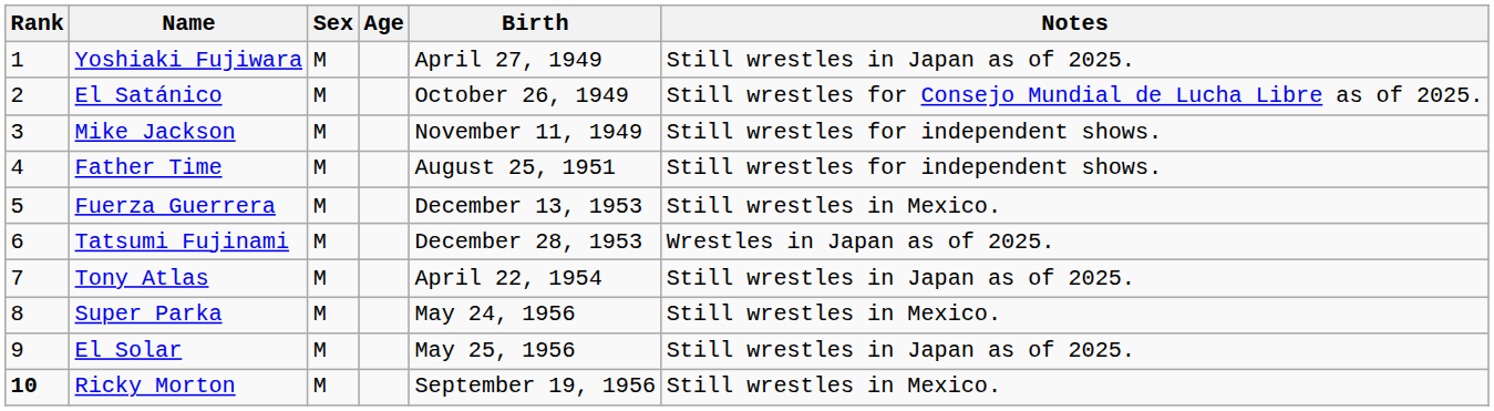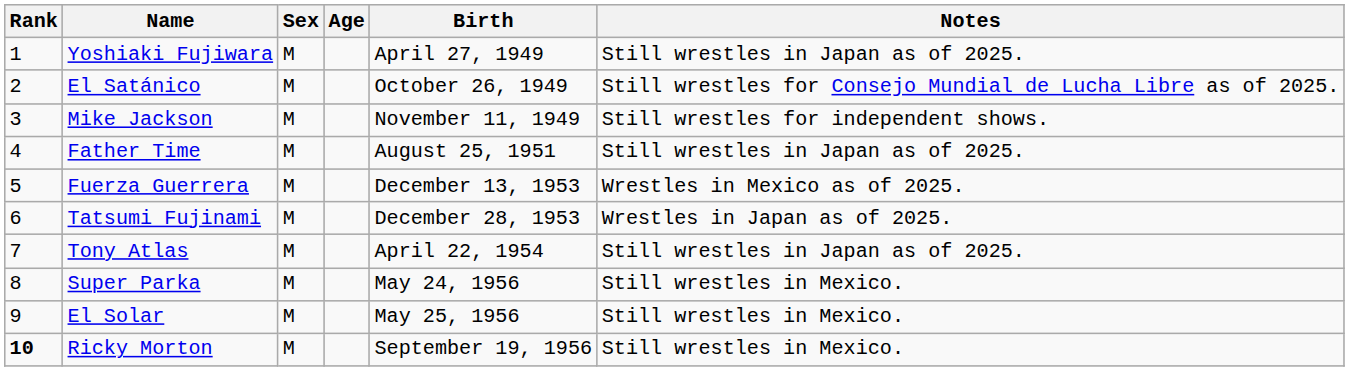Father Time | Notes: Still wrestles for independent shows. -> Still wrestles in Japan as of 2025.
Fuerza Guerrera | Notes: Still wrestles in Mexico. -> Wrestles in Mexico as of 2025.
El Solar | Notes: Still wrestles in Japan as of 2025. -> Still wrestles in Mexico.
